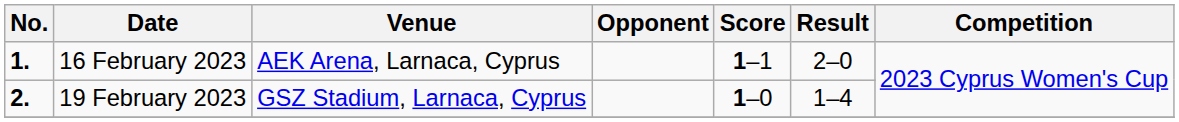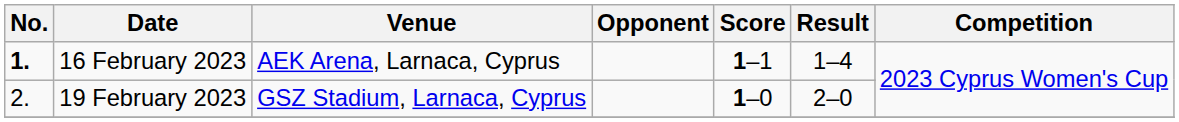16 February 2023 | Result: 2–0 -> 1–4
19 February 2023 | No.: bold -> normal
19 February 2023 | Result: 1–4 -> 2–0
